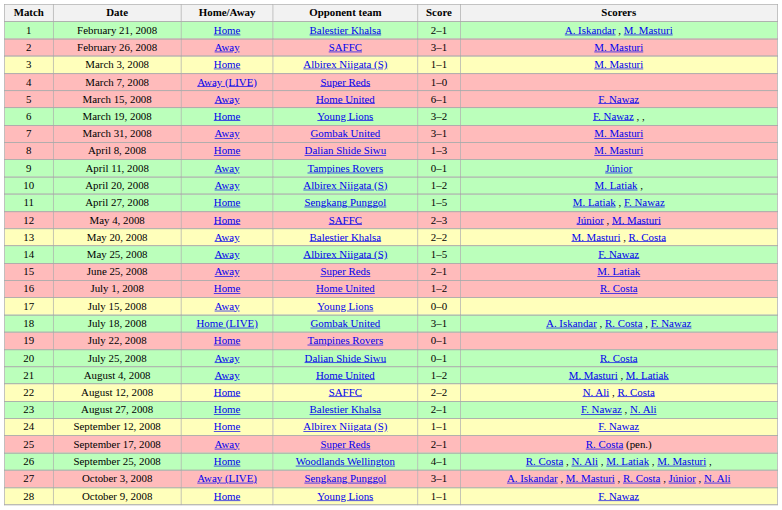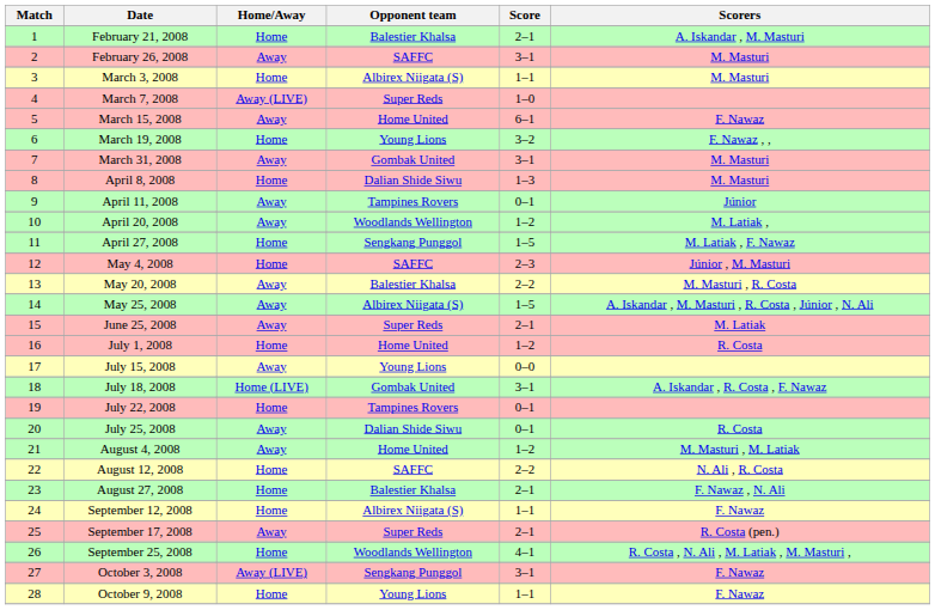April 20, 2008 | Opponent team: Albirex Niigata (S) -> Woodlands Wellington
May 25, 2008 | Scorers: F. Nawaz -> A. Iskandar , M. Masturi , R. Costa , Júnior , N. Ali
October 3, 2008 | Scorers: A. Iskandar , M. Masturi , R. Costa , Júnior , N. Ali -> F. Nawaz
